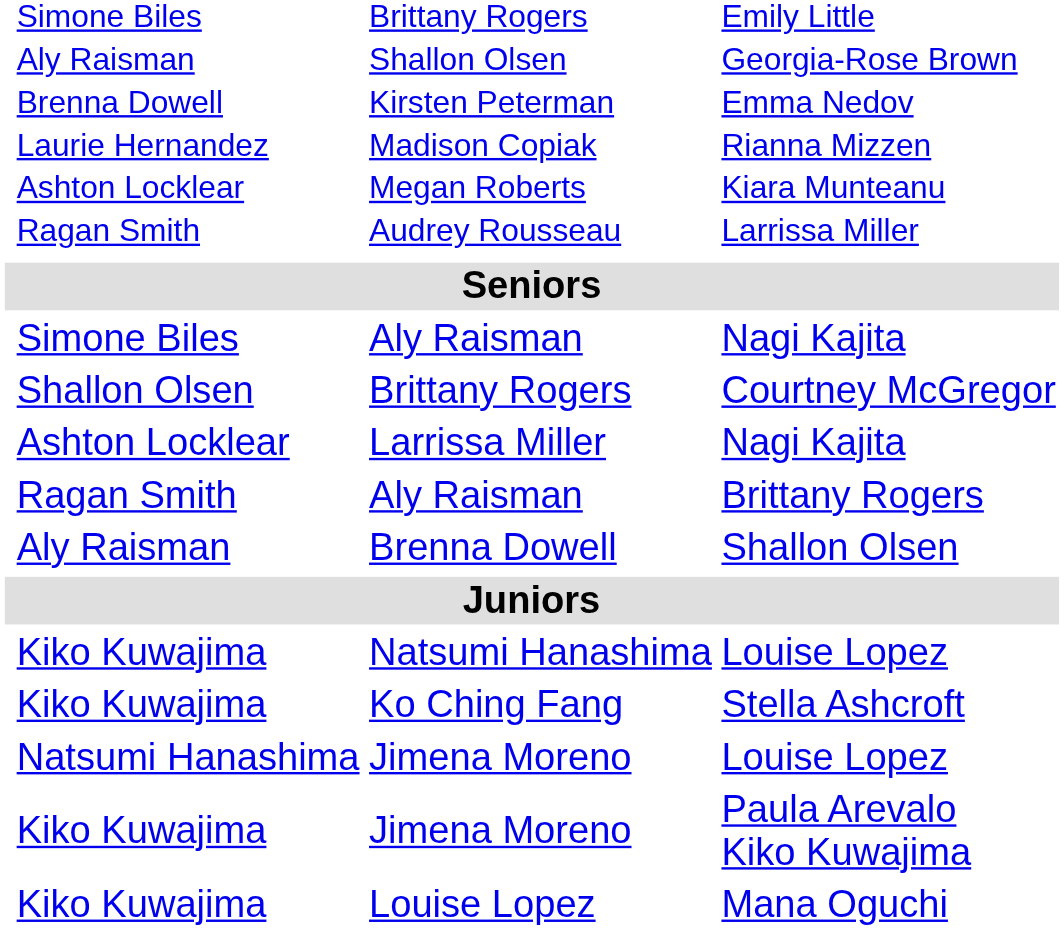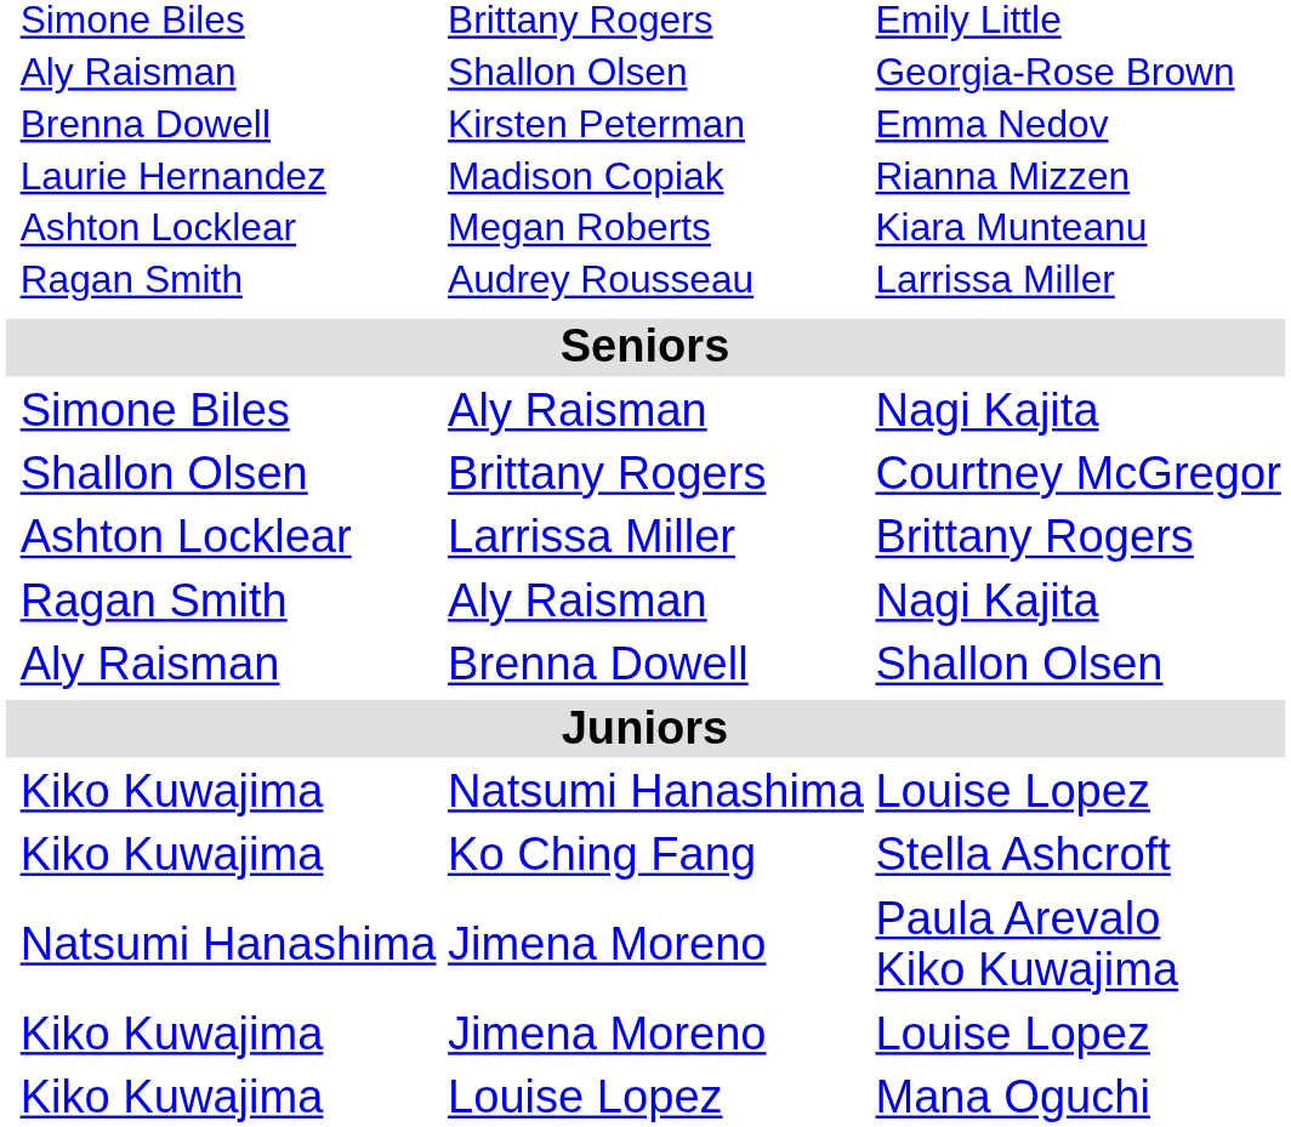Larrissa Miller | column 4: Nagi Kajita -> Brittany Rogers
Ragan Smith / Aly Raisman | column 4: Brittany Rogers -> Nagi Kajita
Natsumi Hanashima / Jimena Moreno | column 4: Louise Lopez -> Paula Arevalo Kiko Kuwajima
Kiko Kuwajima / Jimena Moreno | column 4: Paula Arevalo Kiko Kuwajima -> Louise Lopez
